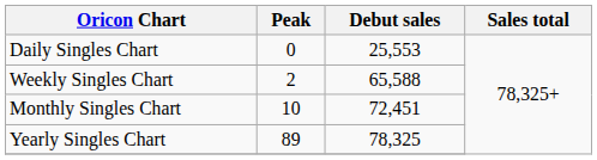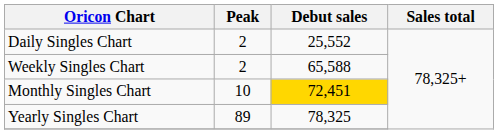Daily Singles Chart | Peak: 0 -> 2
Daily Singles Chart | Debut sales: 25,553 -> 25,552
Monthly Singles Chart | Debut sales: no background -> gold background
